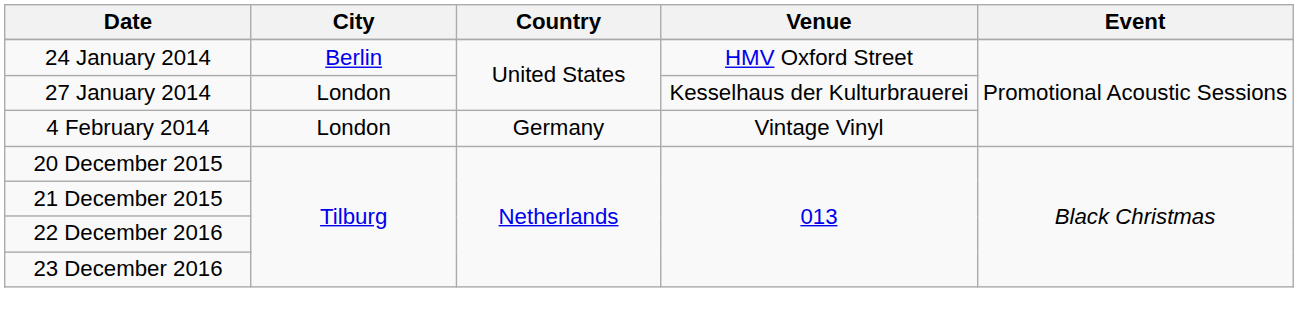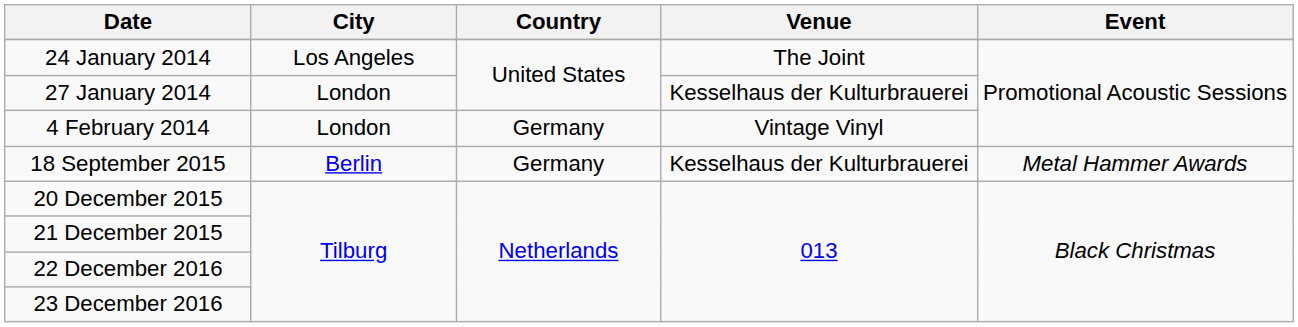24 January 2014 | City: Berlin -> Los Angeles
24 January 2014 | Venue: HMV Oxford Street -> The Joint
+ row: 18 September 2015 | Berlin | Germany | Kesselhaus der Kulturbrauerei | Metal Hammer Awards
